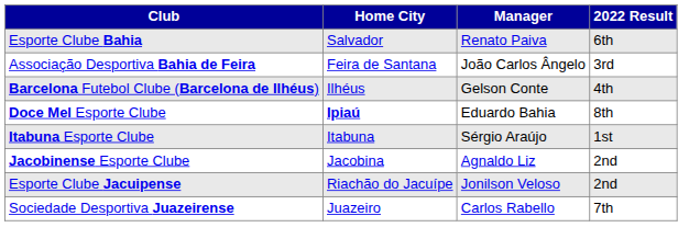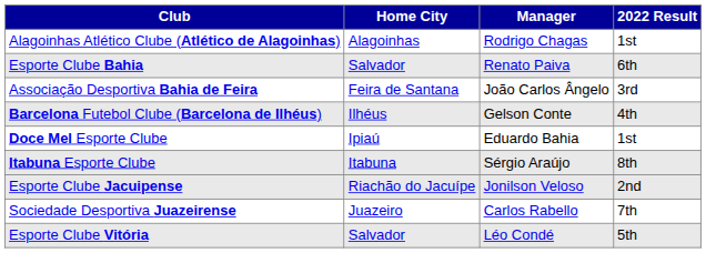+ row: Alagoinhas Atlético Clube (Atlético de Alagoinhas) | Alagoinhas | Rodrigo Chagas | 1st
Doce Mel Esporte Clube | Home City: bold -> normal
Doce Mel Esporte Clube | 2022 Result: 8th -> 1st
Itabuna Esporte Clube | 2022 Result: 1st -> 8th
- row: Jacobinense Esporte Clube | Jacobina | Agnaldo Liz | 2nd
+ row: Esporte Clube Vitória | Salvador | Léo Condé | 5th
